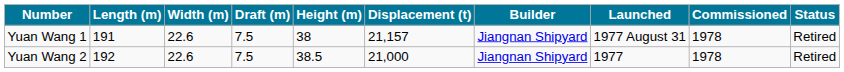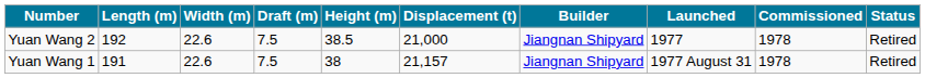rows swapped: Yuan Wang 1 <-> Yuan Wang 2
